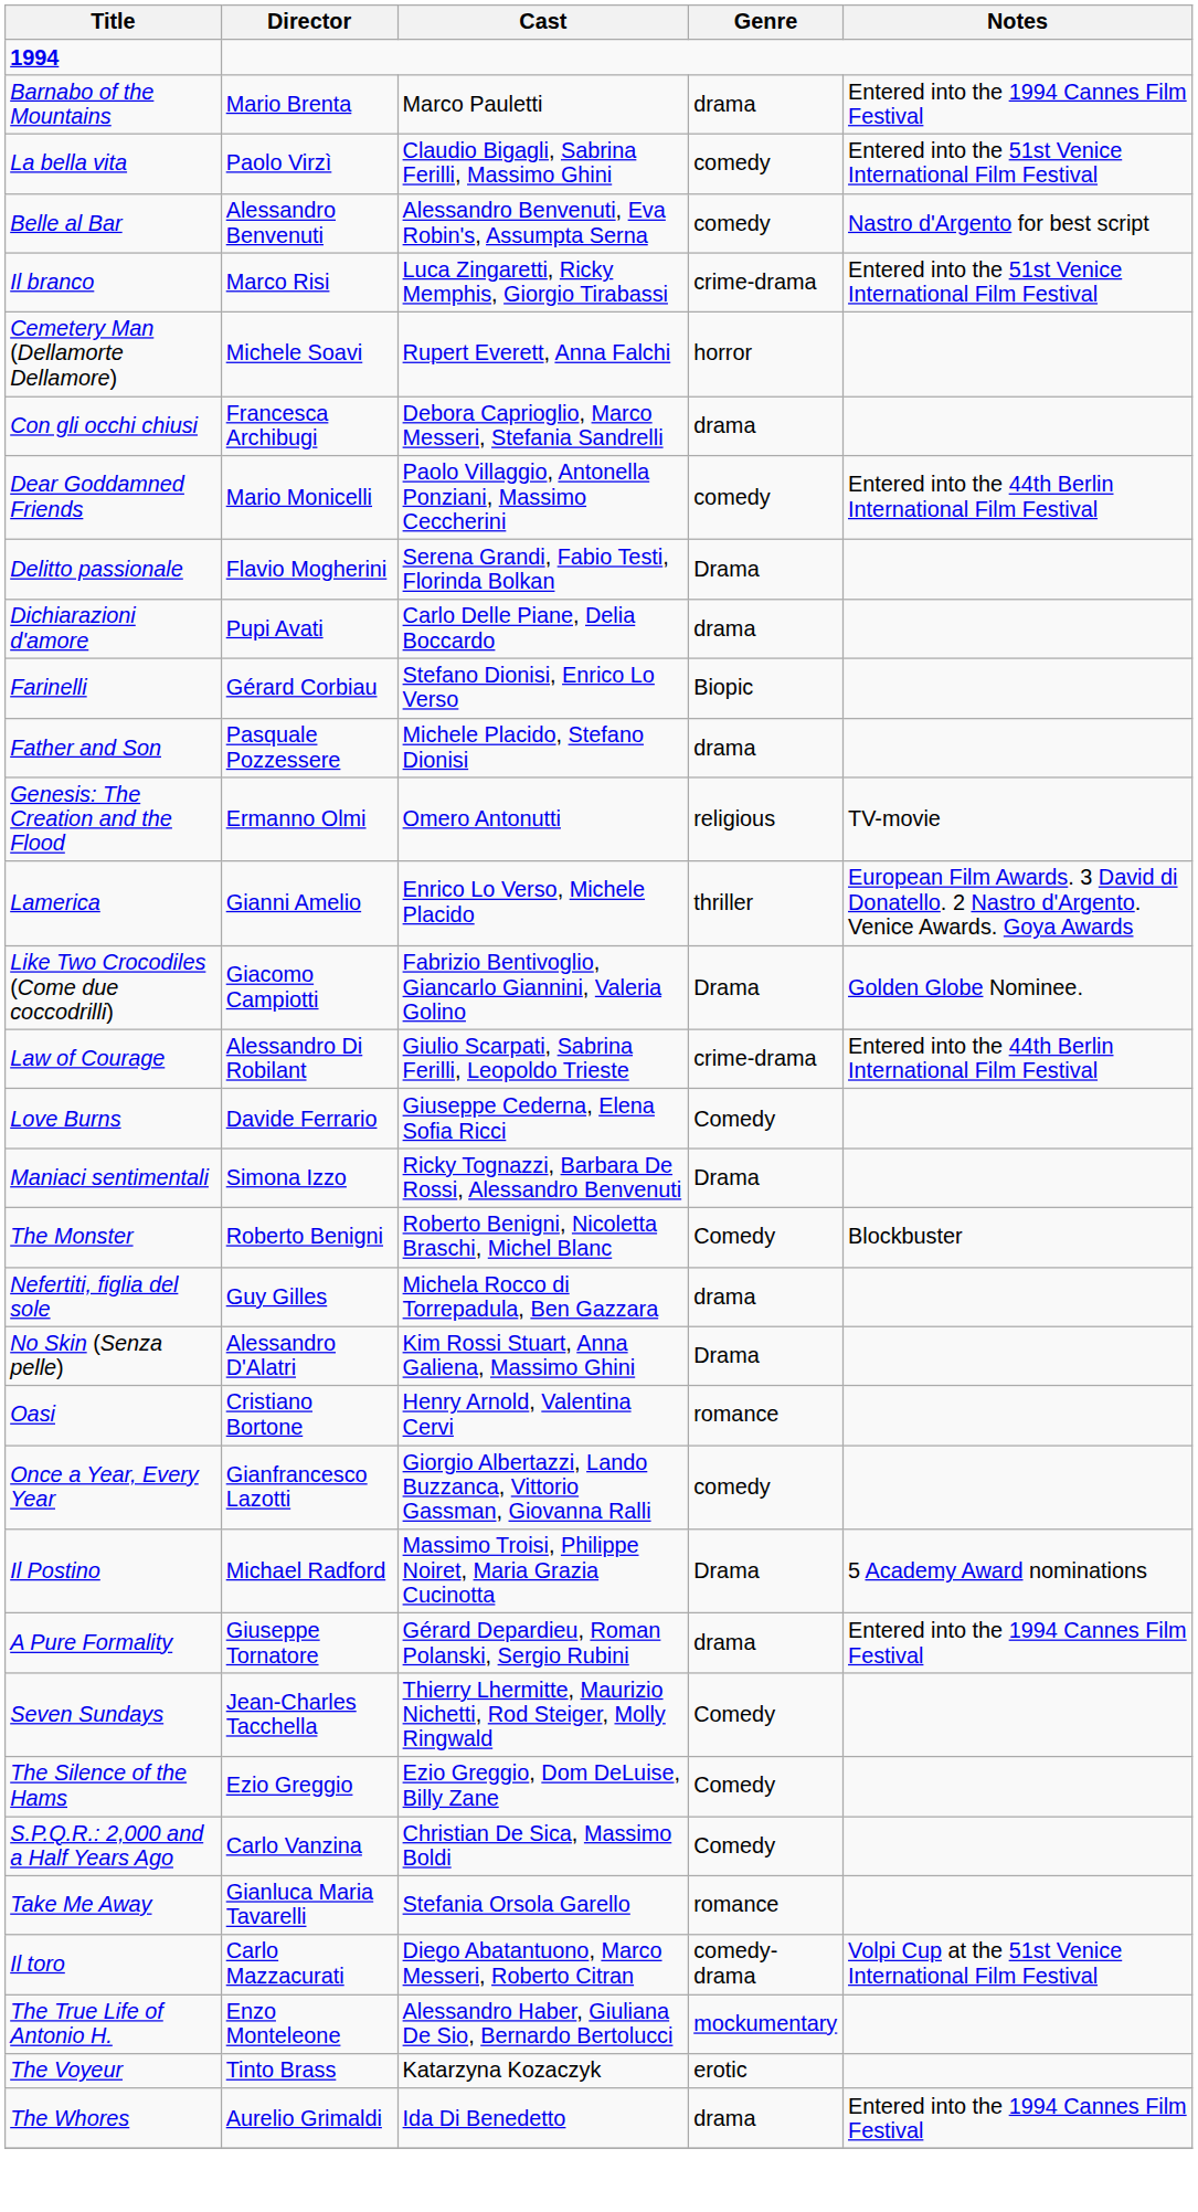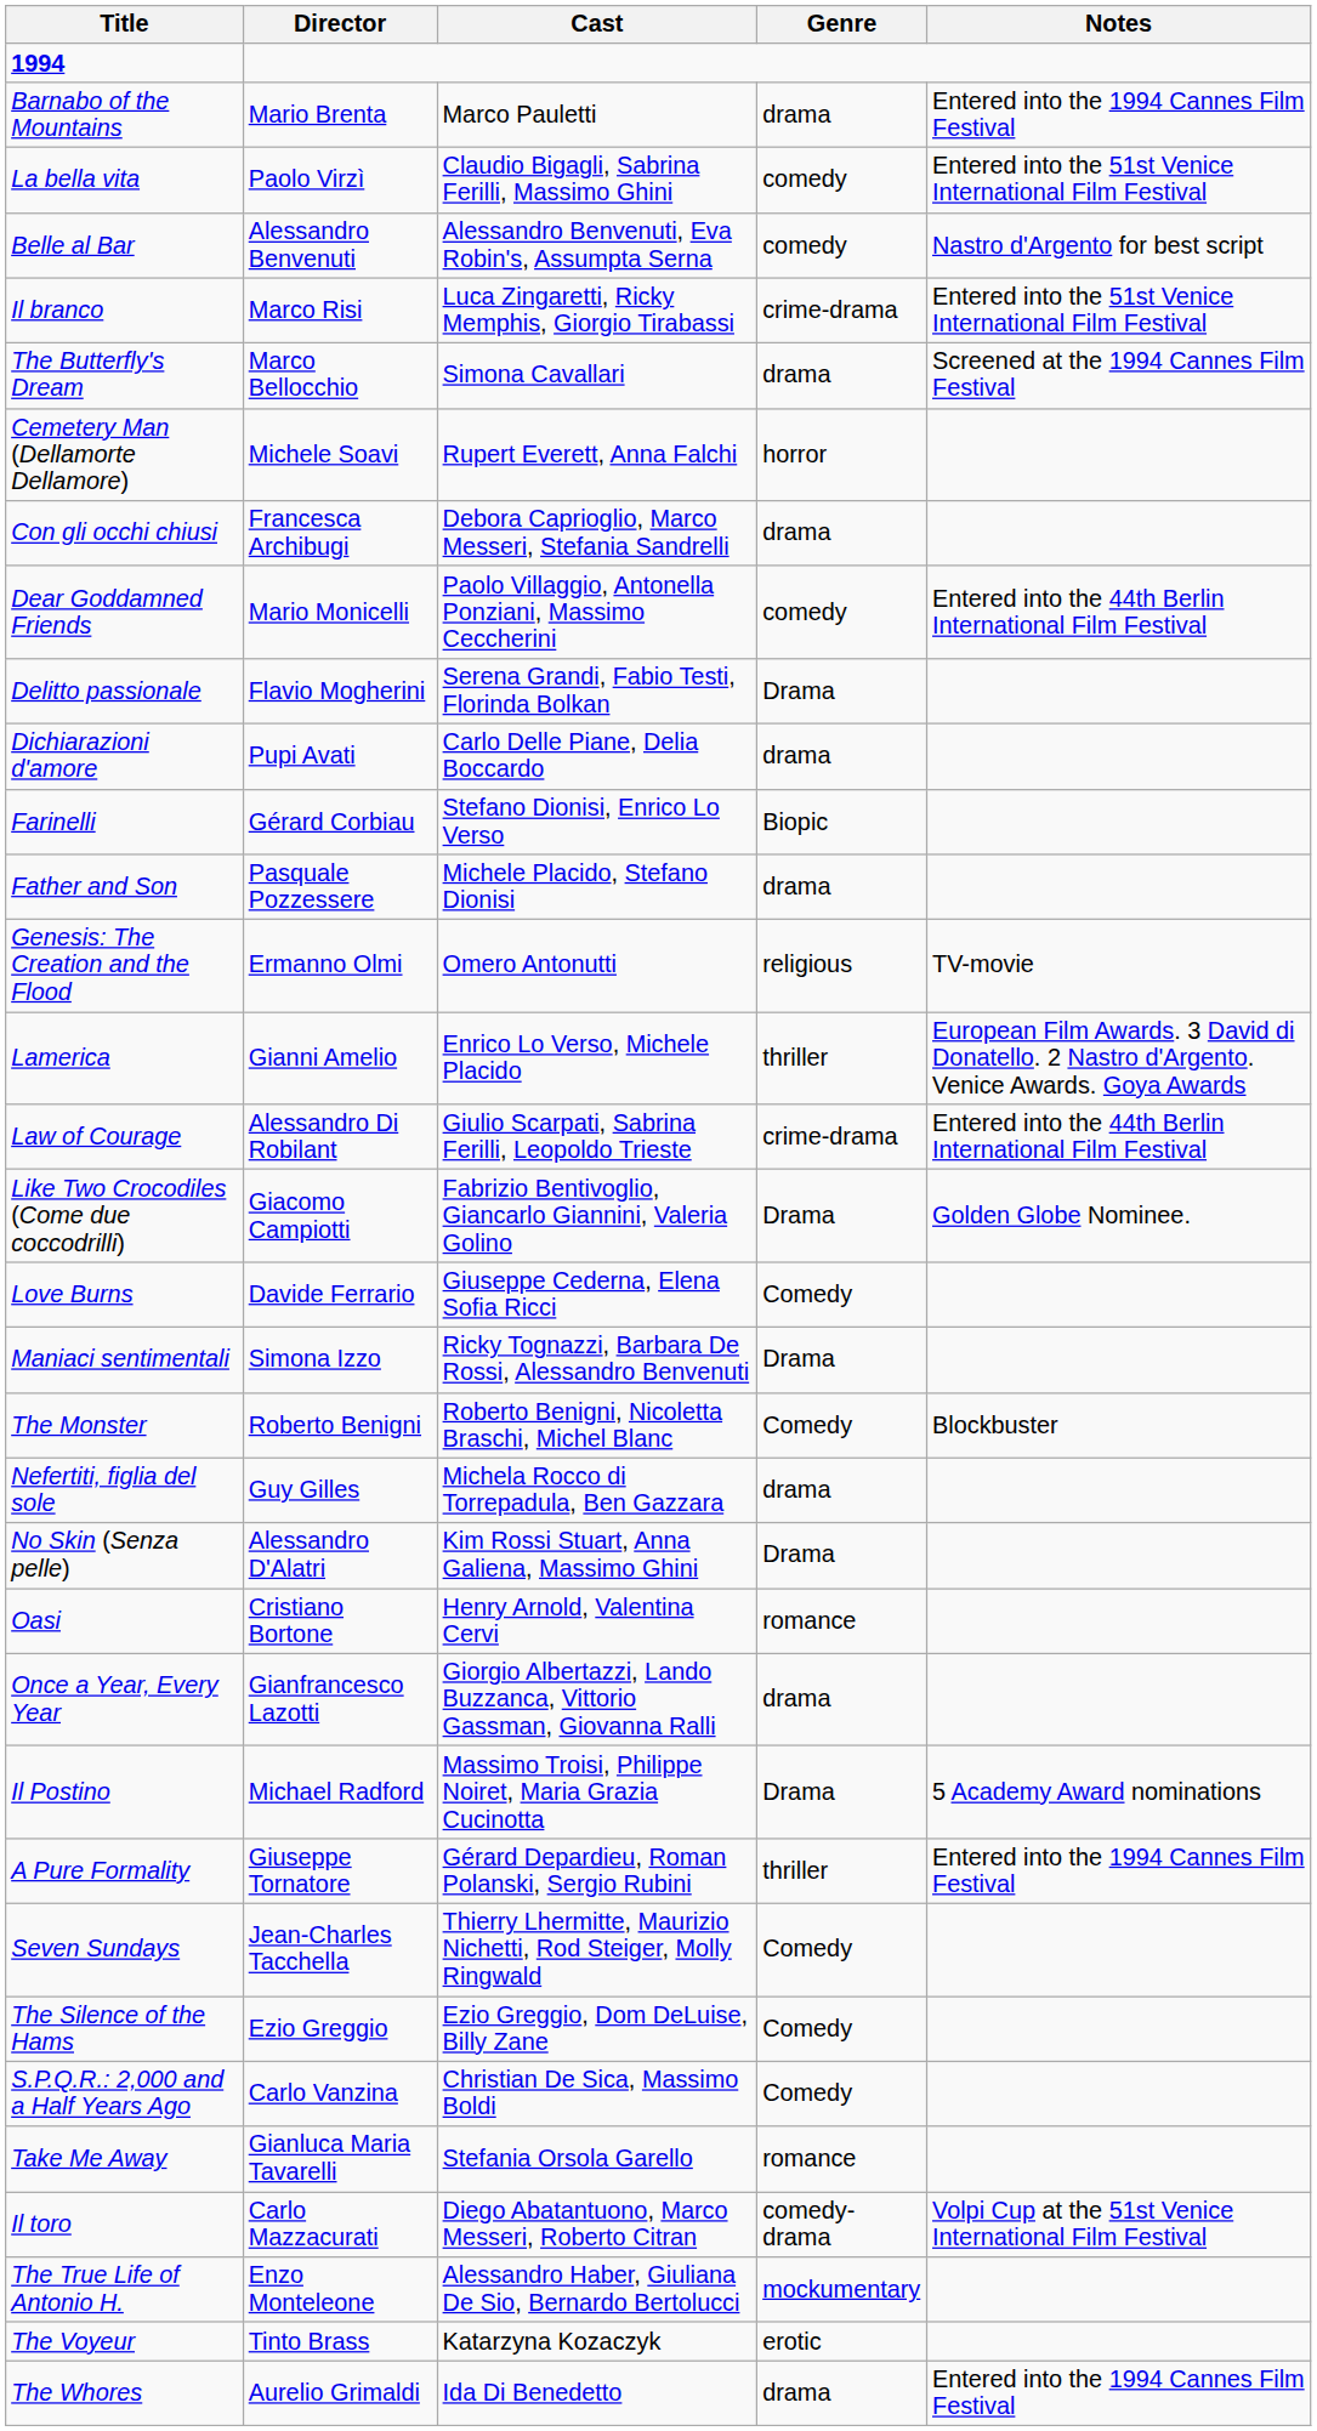+ row: The Butterfly's Dream | Marco Bellocchio | Simona Cavallari | drama | Screened at the 1994 Cannes Film Festival
rows swapped: Law of Courage <-> Like Two Crocodiles (Come due coccodrilli)
Once a Year, Every Year | Genre: comedy -> drama
A Pure Formality | Genre: drama -> thriller
